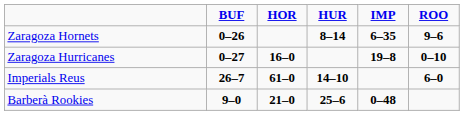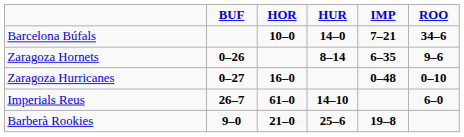+ row: Barcelona Búfals | 10–0 | 14–0 | 7–21 | 34–6
Zaragoza Hurricanes | IMP: 19–8 -> 0–48
Barberà Rookies | IMP: 0–48 -> 19–8
